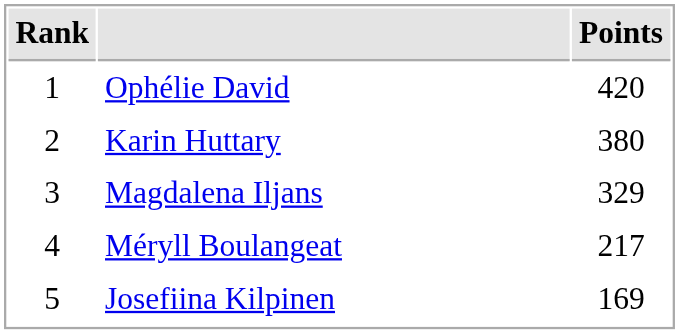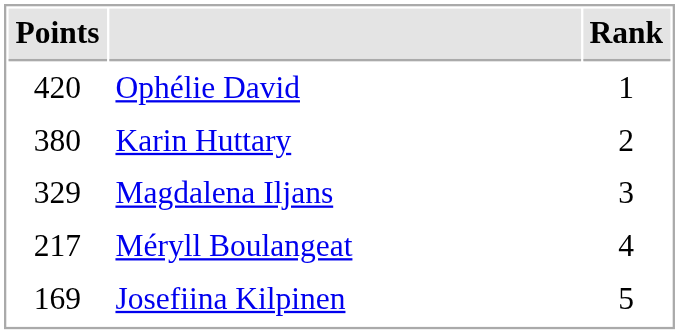columns swapped: Rank <-> Points
